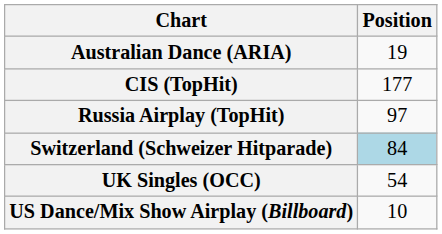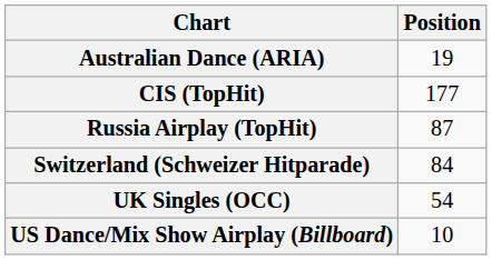Russia Airplay (TopHit) | Position: 97 -> 87
Switzerland (Schweizer Hitparade) | Position: lightblue background -> no background
